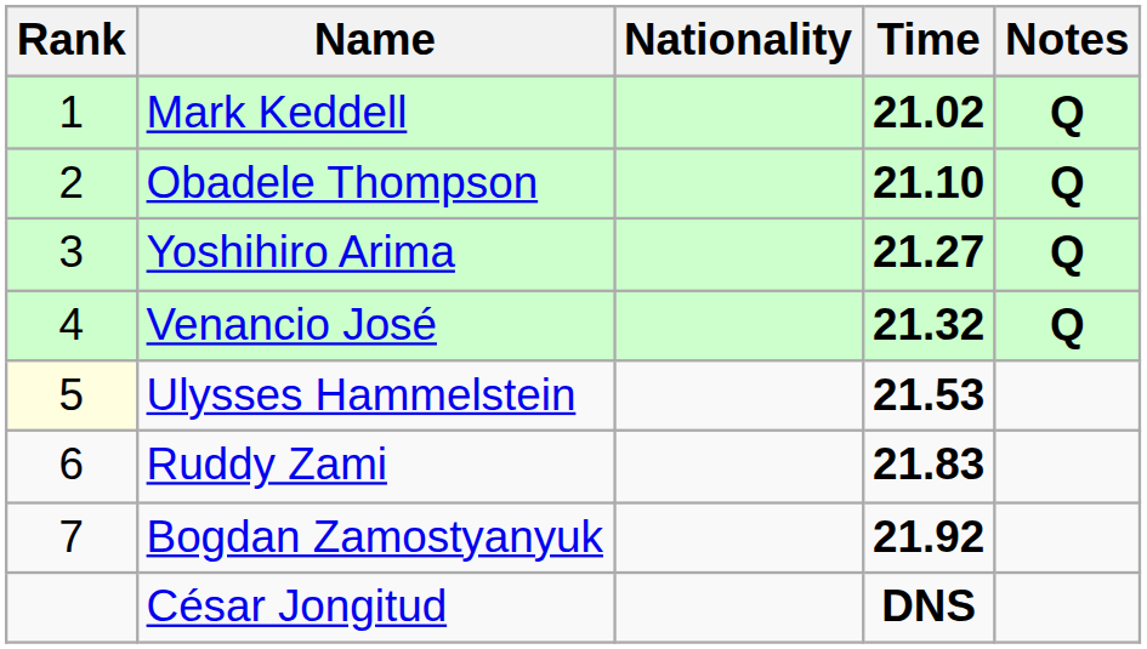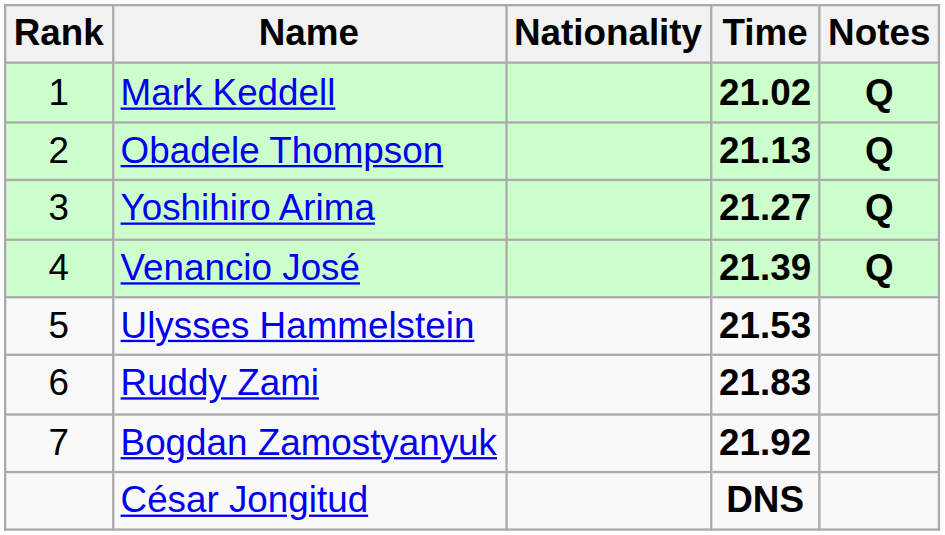Obadele Thompson | Time: 21.10 -> 21.13
Venancio José | Time: 21.32 -> 21.39
Ulysses Hammelstein | Rank: lightyellow background -> no background
